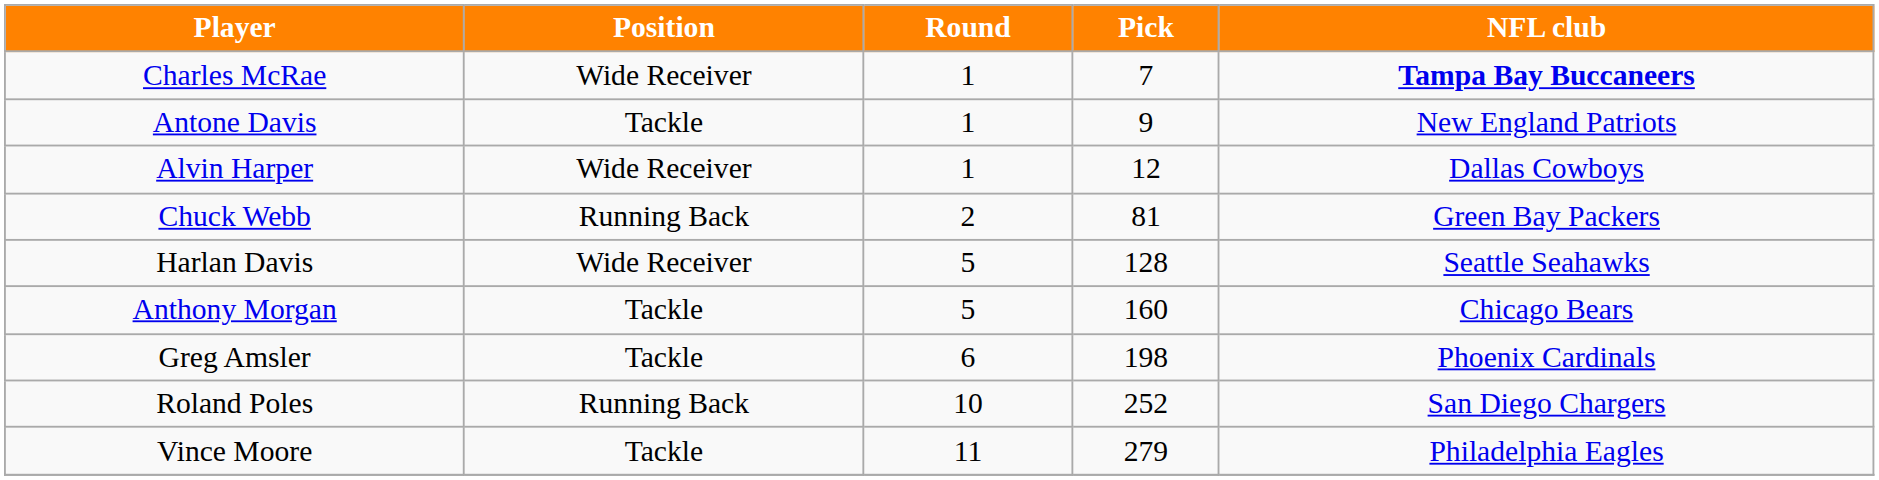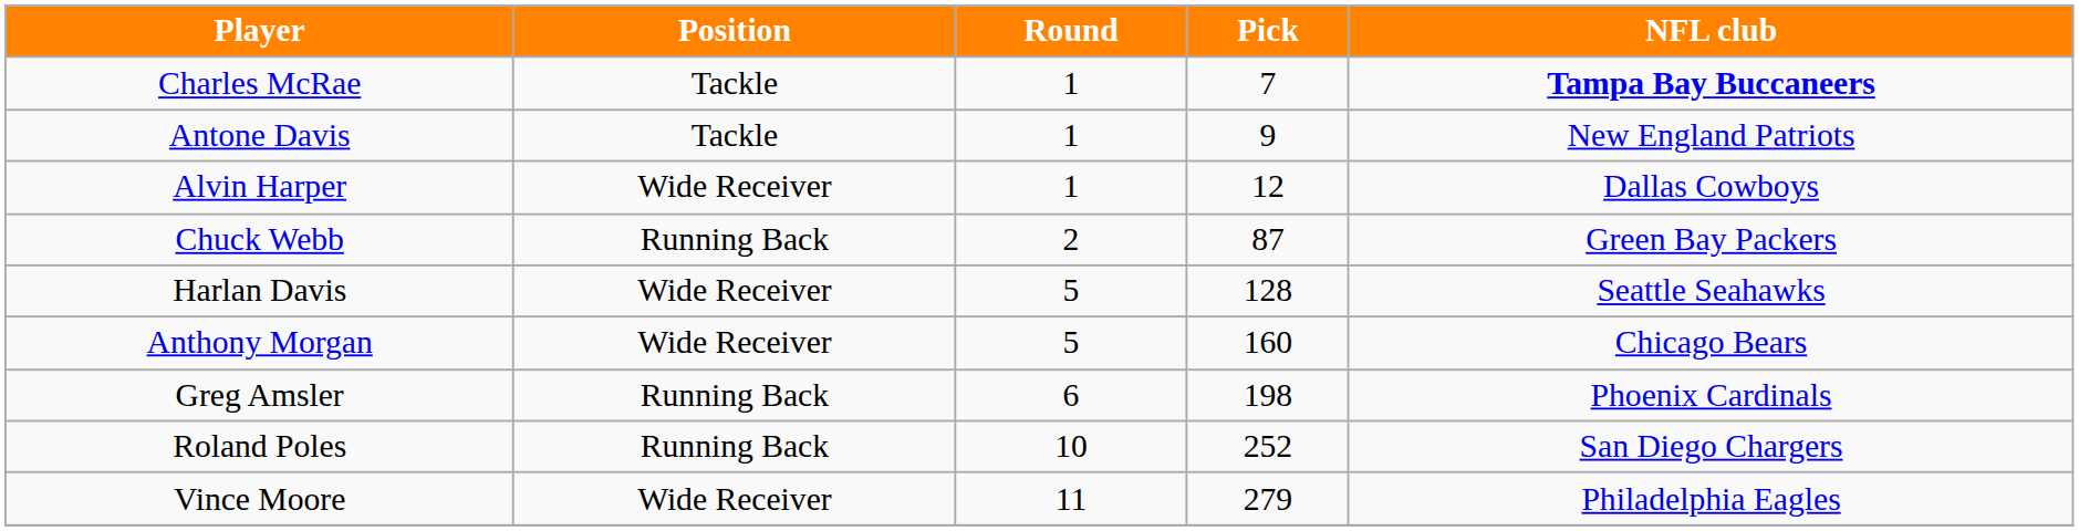Charles McRae | Position: Wide Receiver -> Tackle
Chuck Webb | Pick: 81 -> 87
Anthony Morgan | Position: Tackle -> Wide Receiver
Greg Amsler | Position: Tackle -> Running Back
Vince Moore | Position: Tackle -> Wide Receiver
